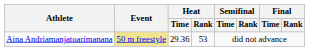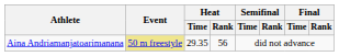Aina Andriamanjatoarimanana | Heat / Time: 29.36 -> 29.35
Aina Andriamanjatoarimanana | Heat / Rank: 53 -> 56
